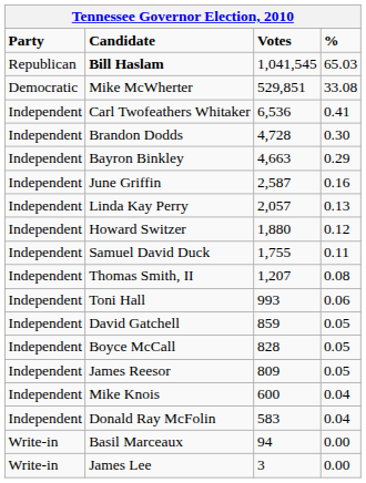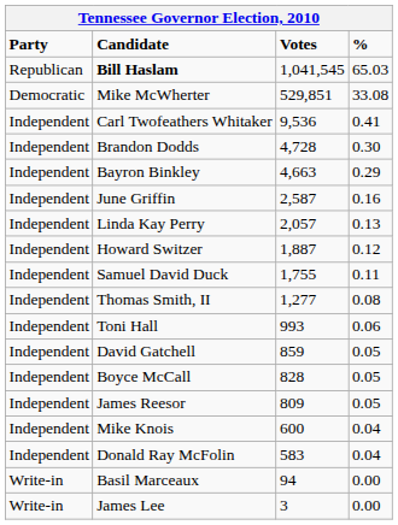Carl Twofeathers Whitaker | Votes: 6,536 -> 9,536
Howard Switzer | Votes: 1,880 -> 1,887
Thomas Smith, II | Votes: 1,207 -> 1,277
